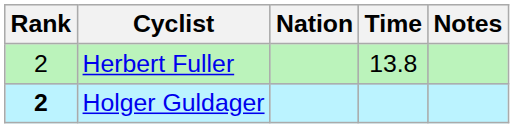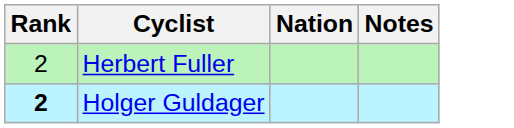- column: Time | 13.8
